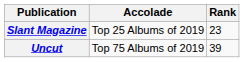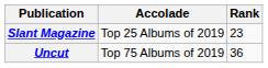Uncut | Rank: 39 -> 36
